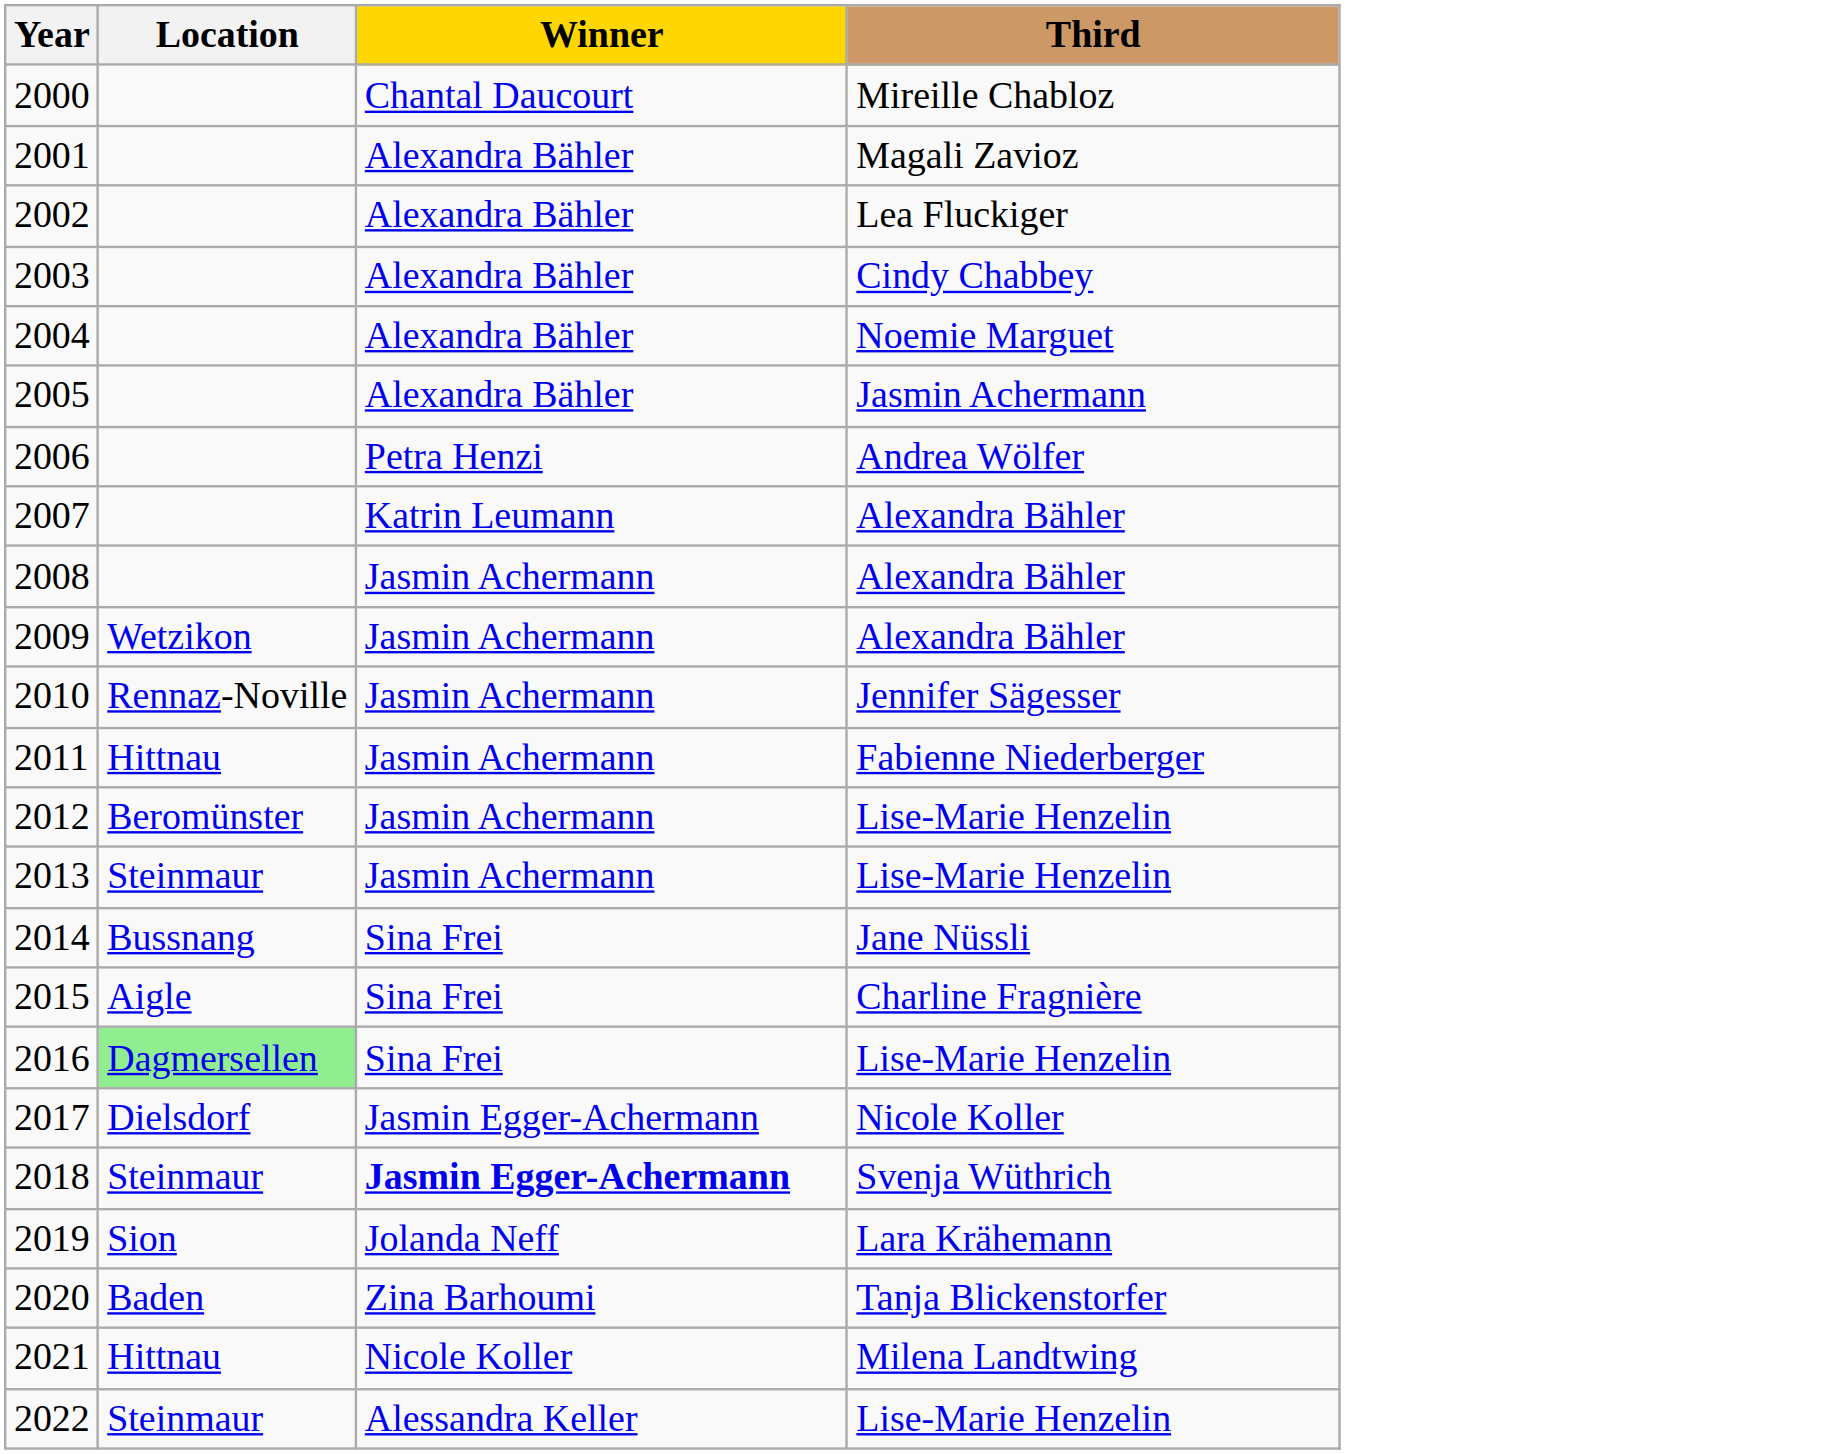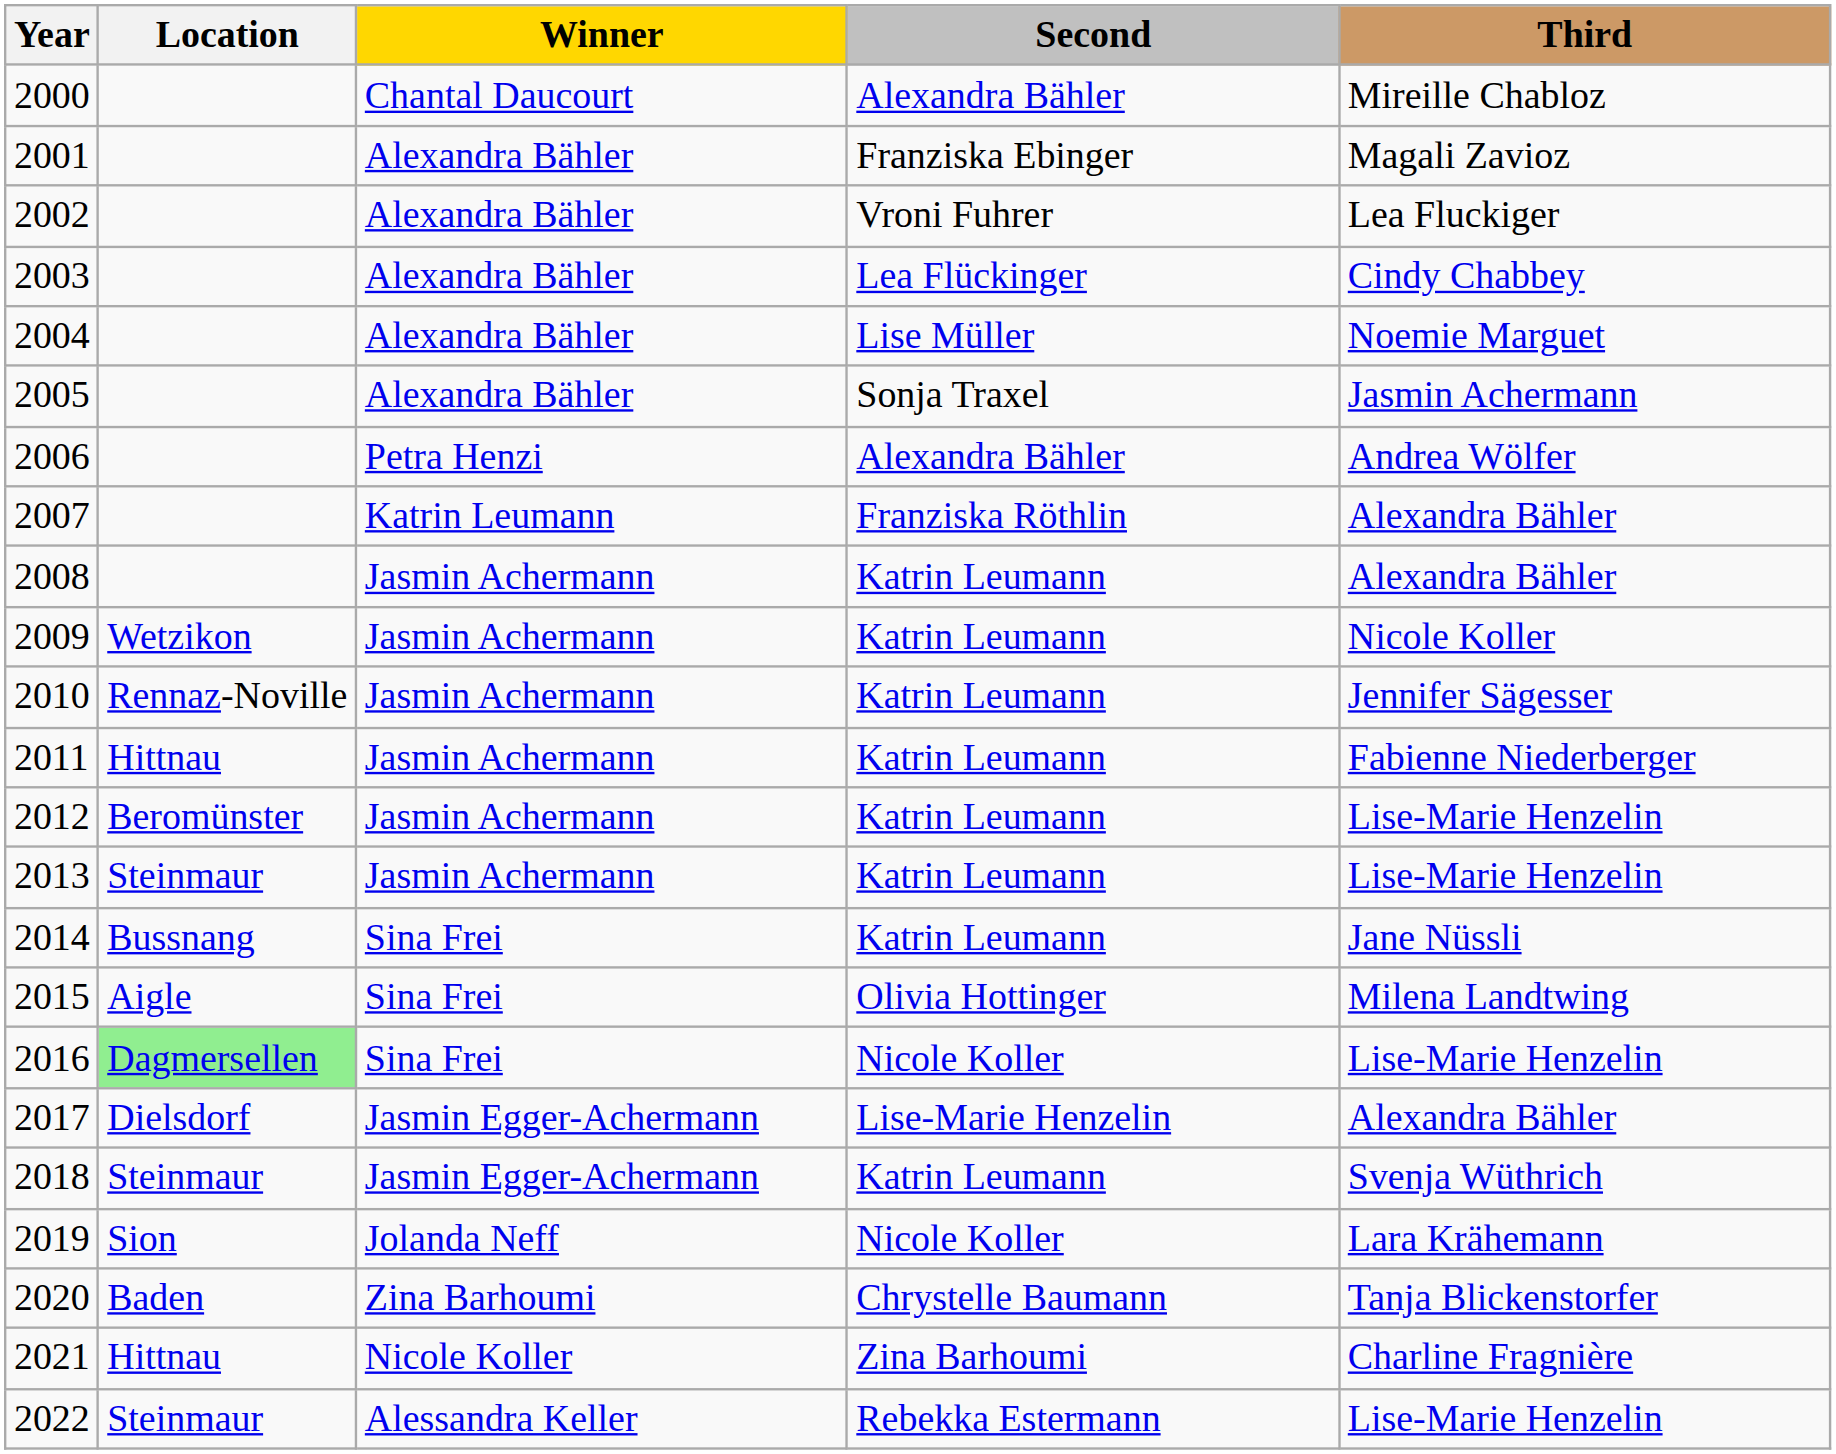+ column: Second | Alexandra Bähler | Franziska Ebinger | Vroni Fuhrer | Lea Flückinger | Lise Müller | Sonja Traxel | Alexandra Bähler | Franziska Röthlin | Katrin Leumann | Katrin Leumann | Katrin Leumann | Katrin Leumann | Katrin Leumann | Katrin Leumann | Katrin Leumann | Olivia Hottinger | Nicole Koller | Lise-Marie Henzelin | Katrin Leumann | Nicole Koller | Chrystelle Baumann | Zina Barhoumi | Rebekka Estermann
2009 | Third: Alexandra Bähler -> Nicole Koller
2015 | Third: Charline Fragnière -> Milena Landtwing
2017 | Third: Nicole Koller -> Alexandra Bähler
2018 | Winner: bold -> normal
2021 | Third: Milena Landtwing -> Charline Fragnière
